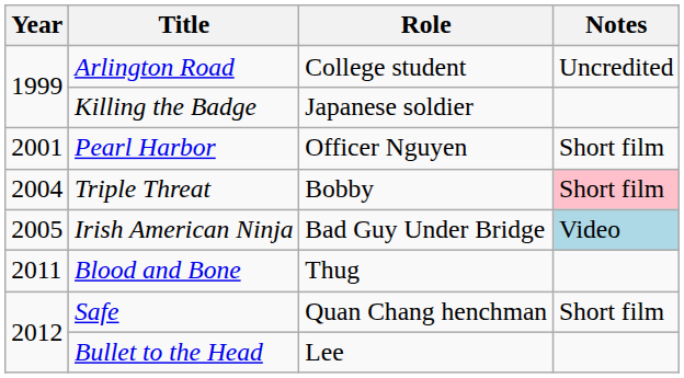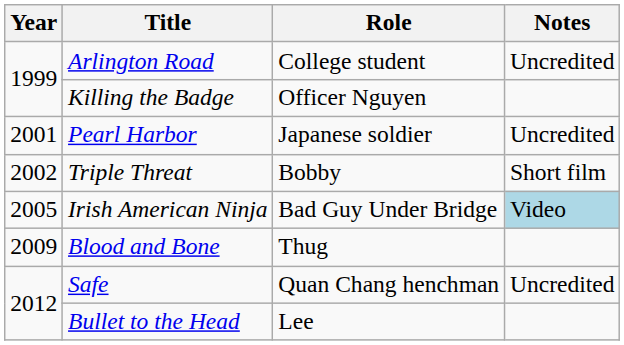Killing the Badge | Role: Japanese soldier -> Officer Nguyen
Pearl Harbor | Role: Officer Nguyen -> Japanese soldier
Pearl Harbor | Notes: Short film -> Uncredited
Triple Threat | Year: 2004 -> 2002
Triple Threat | Notes: pink background -> no background
Blood and Bone | Year: 2011 -> 2009
Safe | Notes: Short film -> Uncredited
